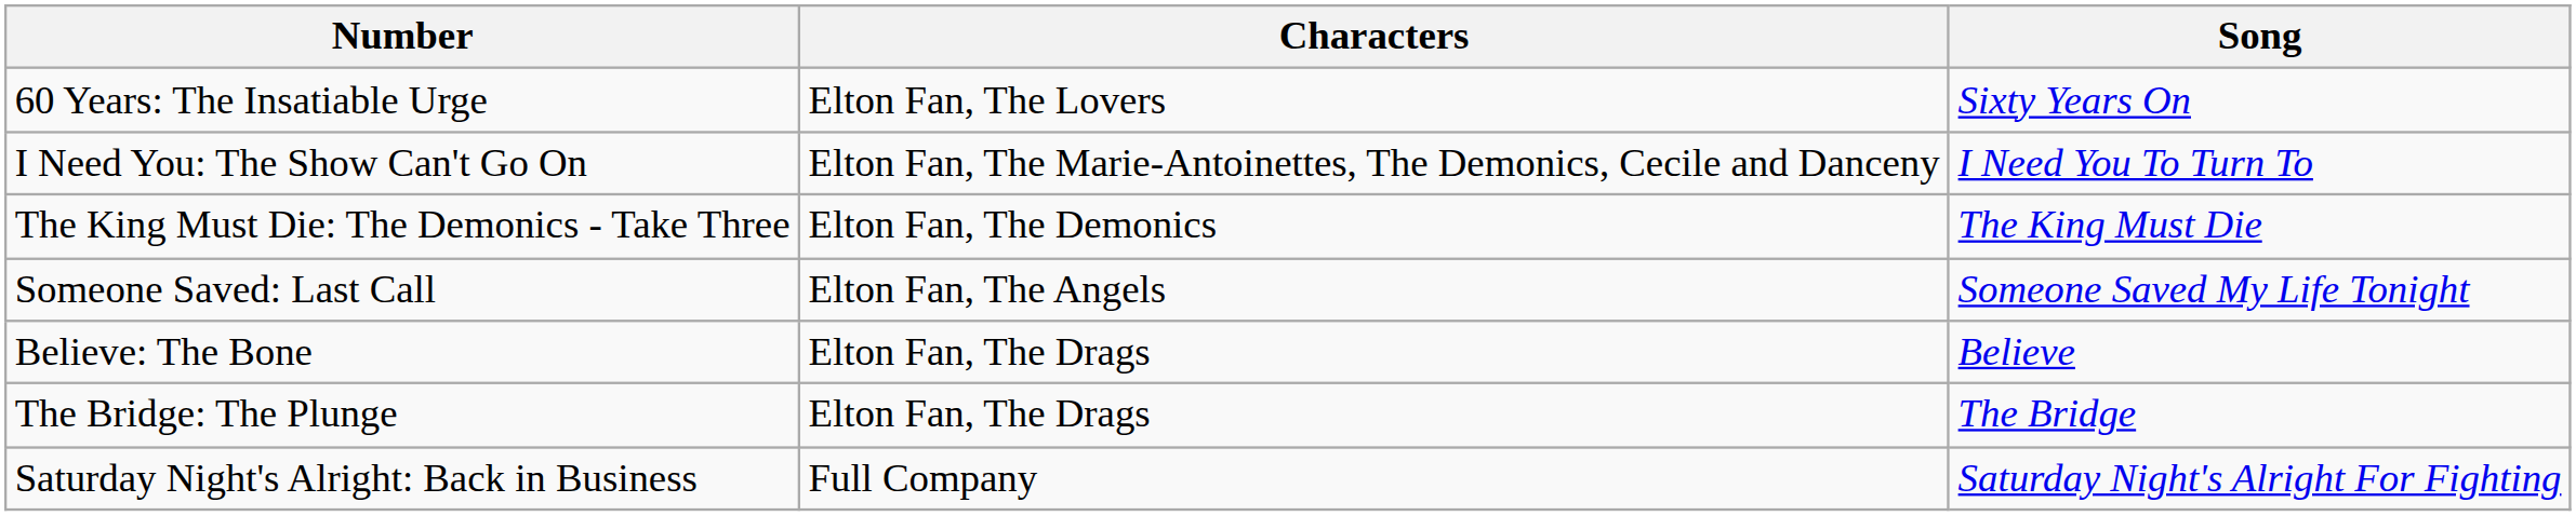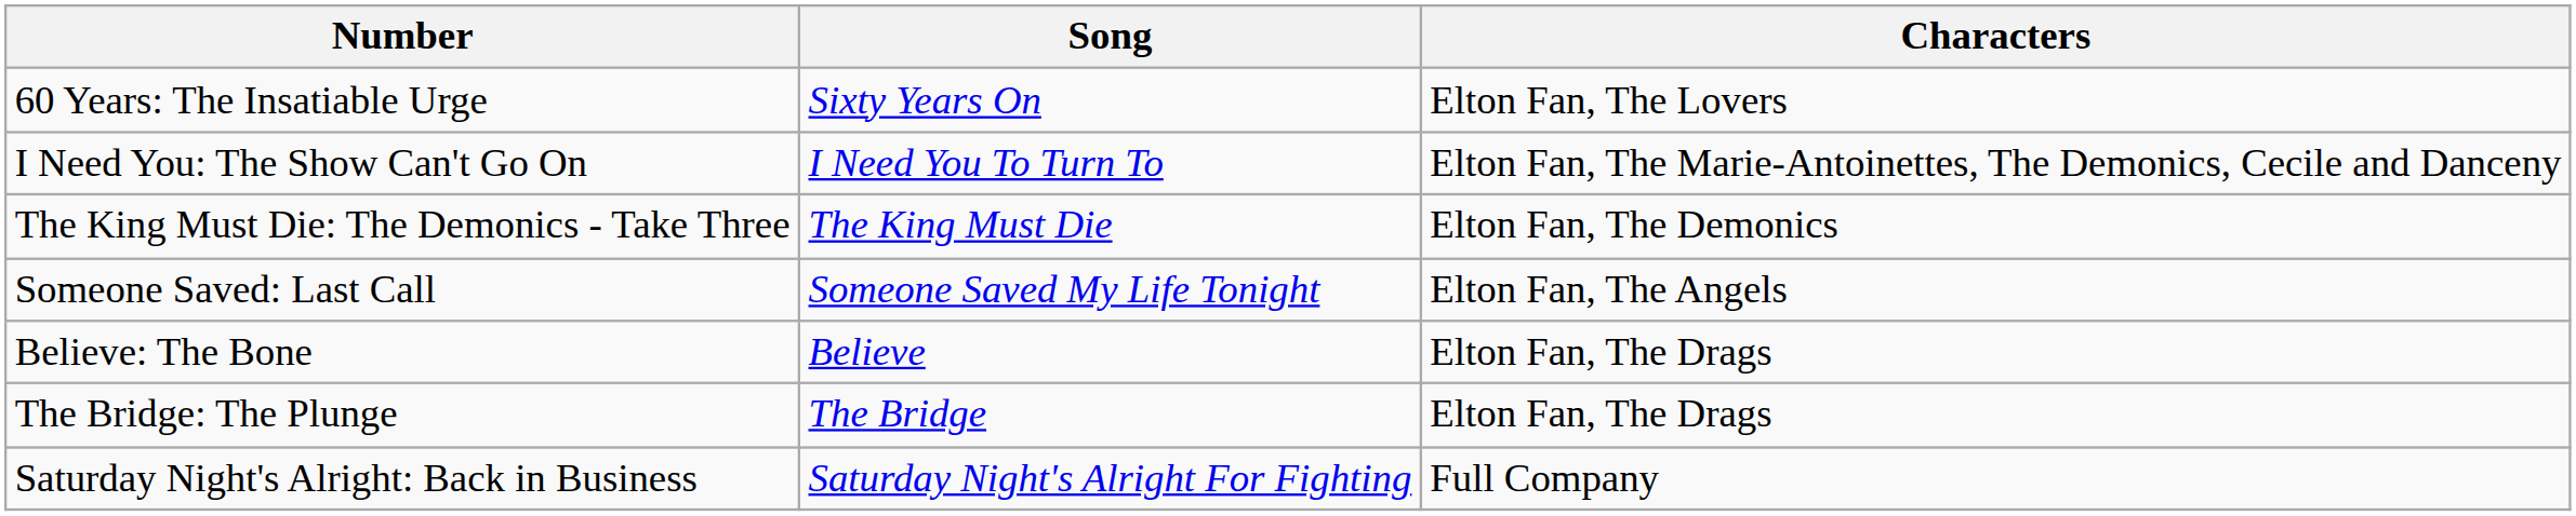columns swapped: Song <-> Characters
